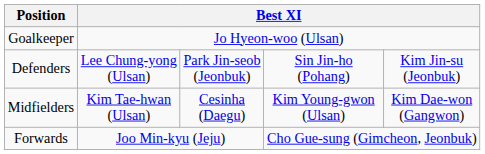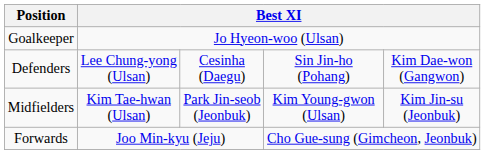Defenders | column 3: Park Jin-seob (Jeonbuk) -> Cesinha (Daegu)
Defenders | column 5: Kim Jin-su (Jeonbuk) -> Kim Dae-won (Gangwon)
Midfielders | column 3: Cesinha (Daegu) -> Park Jin-seob (Jeonbuk)
Midfielders | column 5: Kim Dae-won (Gangwon) -> Kim Jin-su (Jeonbuk)
